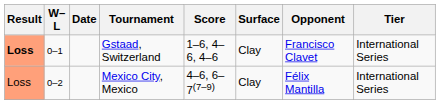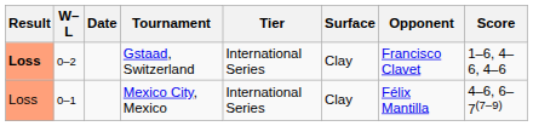columns swapped: Tier <-> Score
Gstaad, Switzerland | W–L: 0–1 -> 0–2
Mexico City, Mexico | W–L: 0–2 -> 0–1
